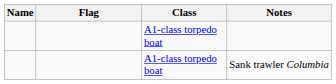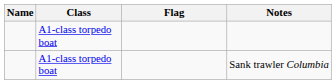columns swapped: Flag <-> Class
